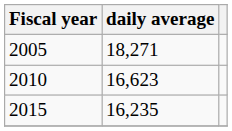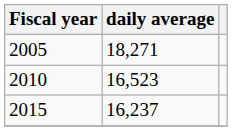2010 | daily average: 16,623 -> 16,523
2015 | daily average: 16,235 -> 16,237
